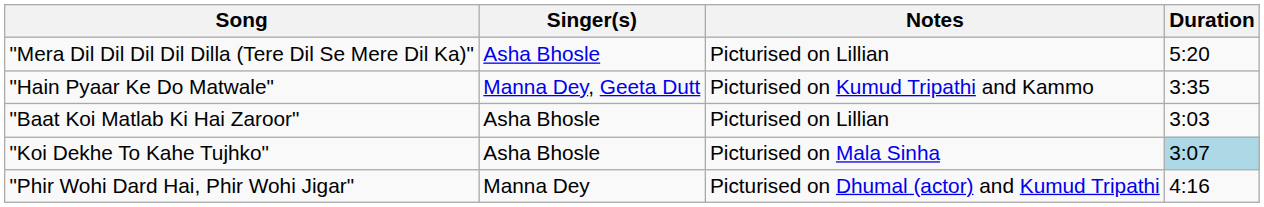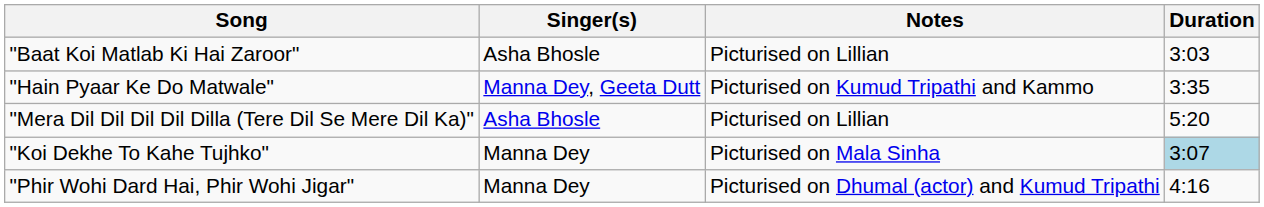rows swapped: "Mera Dil Dil Dil Dil Dilla (Tere Dil Se Mere Dil Ka)" <-> "Baat Koi Matlab Ki Hai Zaroor"
"Koi Dekhe To Kahe Tujhko" | Singer(s): Asha Bhosle -> Manna Dey
